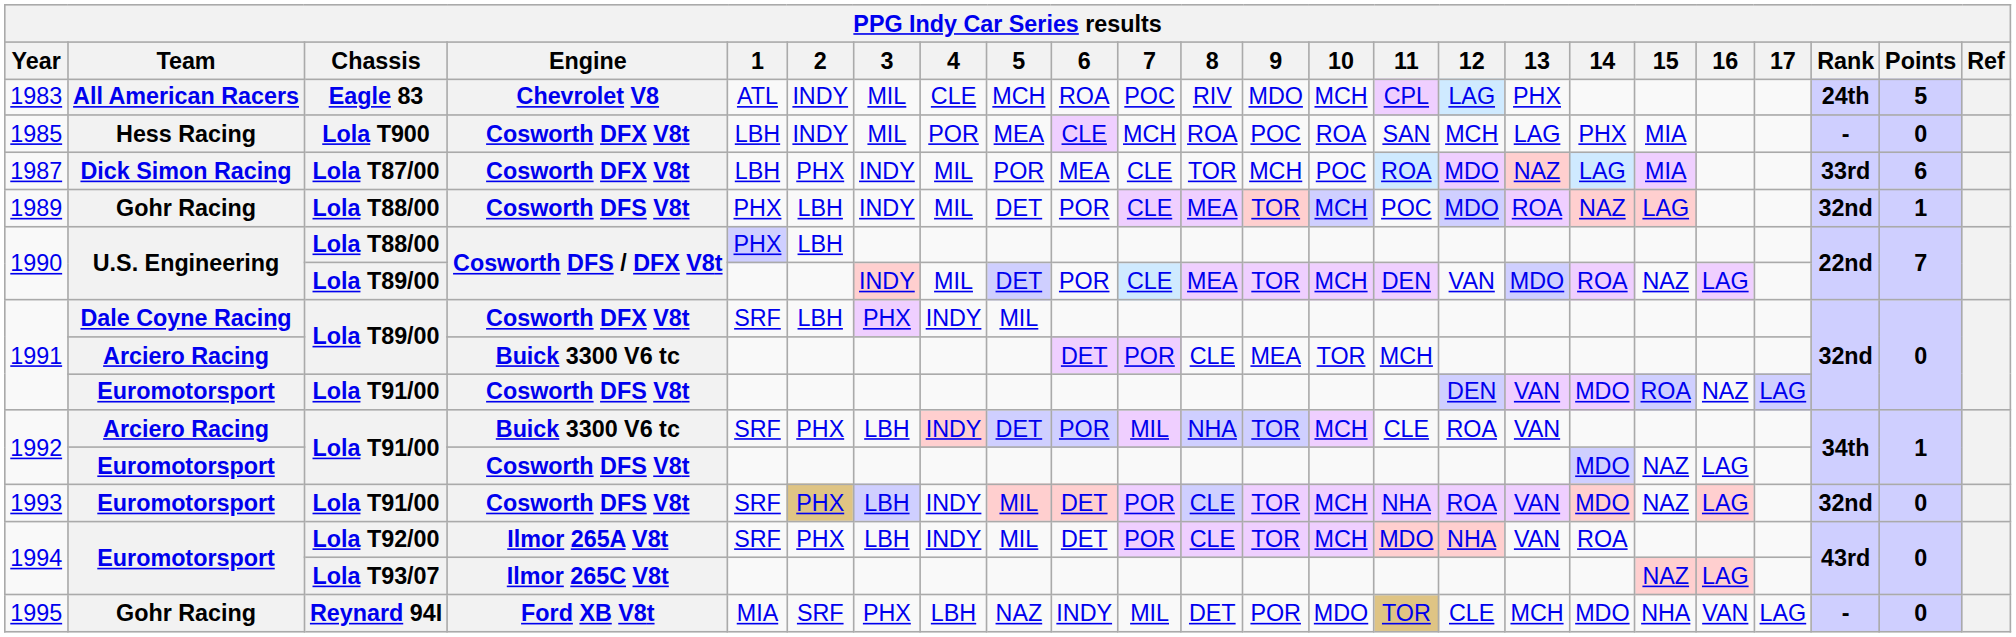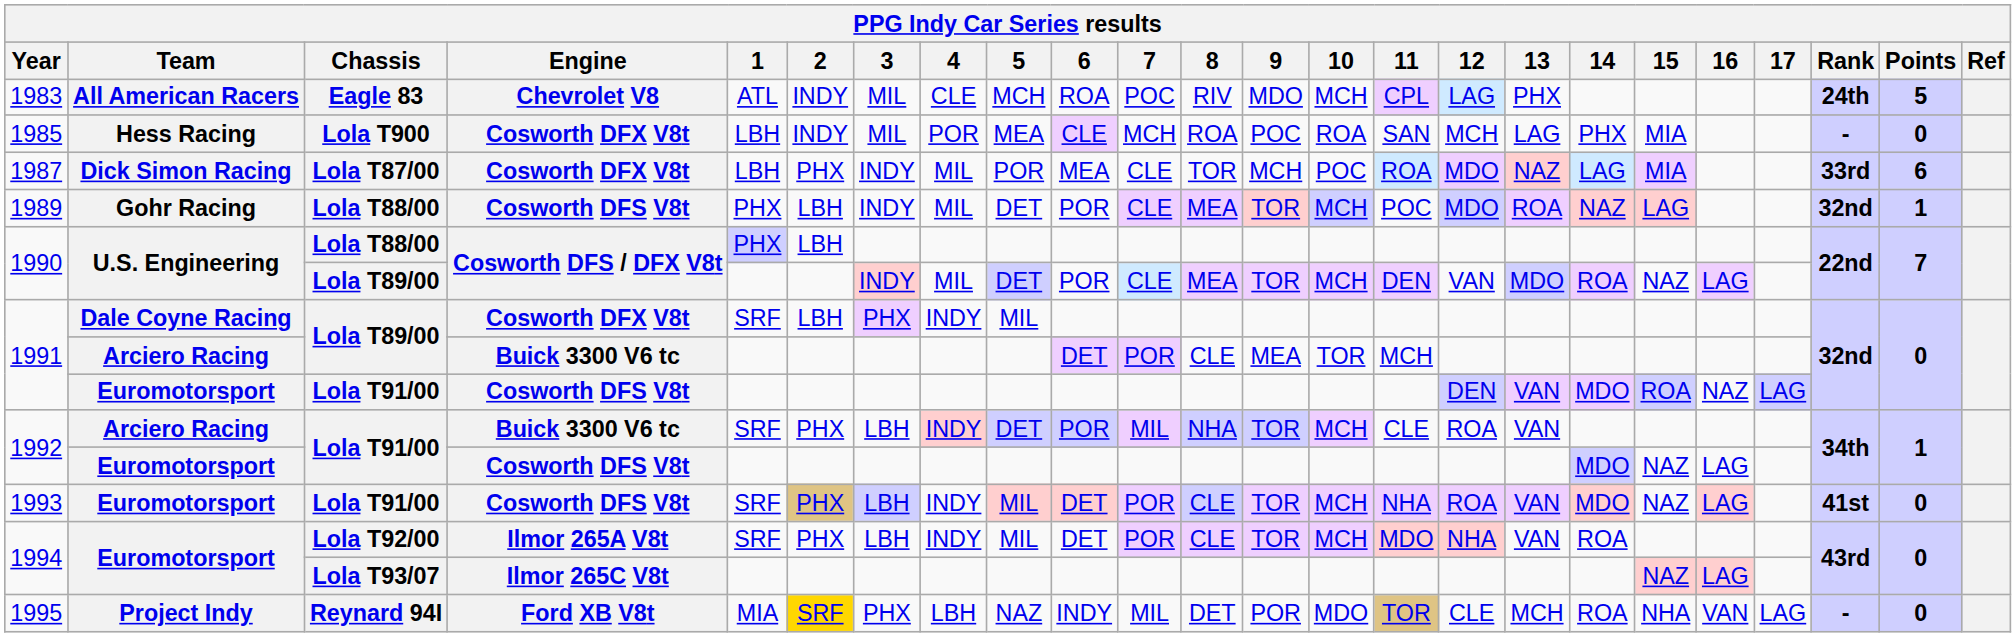1993 | Rank: 32nd -> 41st
1995 | Team: Gohr Racing -> Project Indy
1995 | 2: no background -> gold background
1995 | 14: MDO -> ROA
